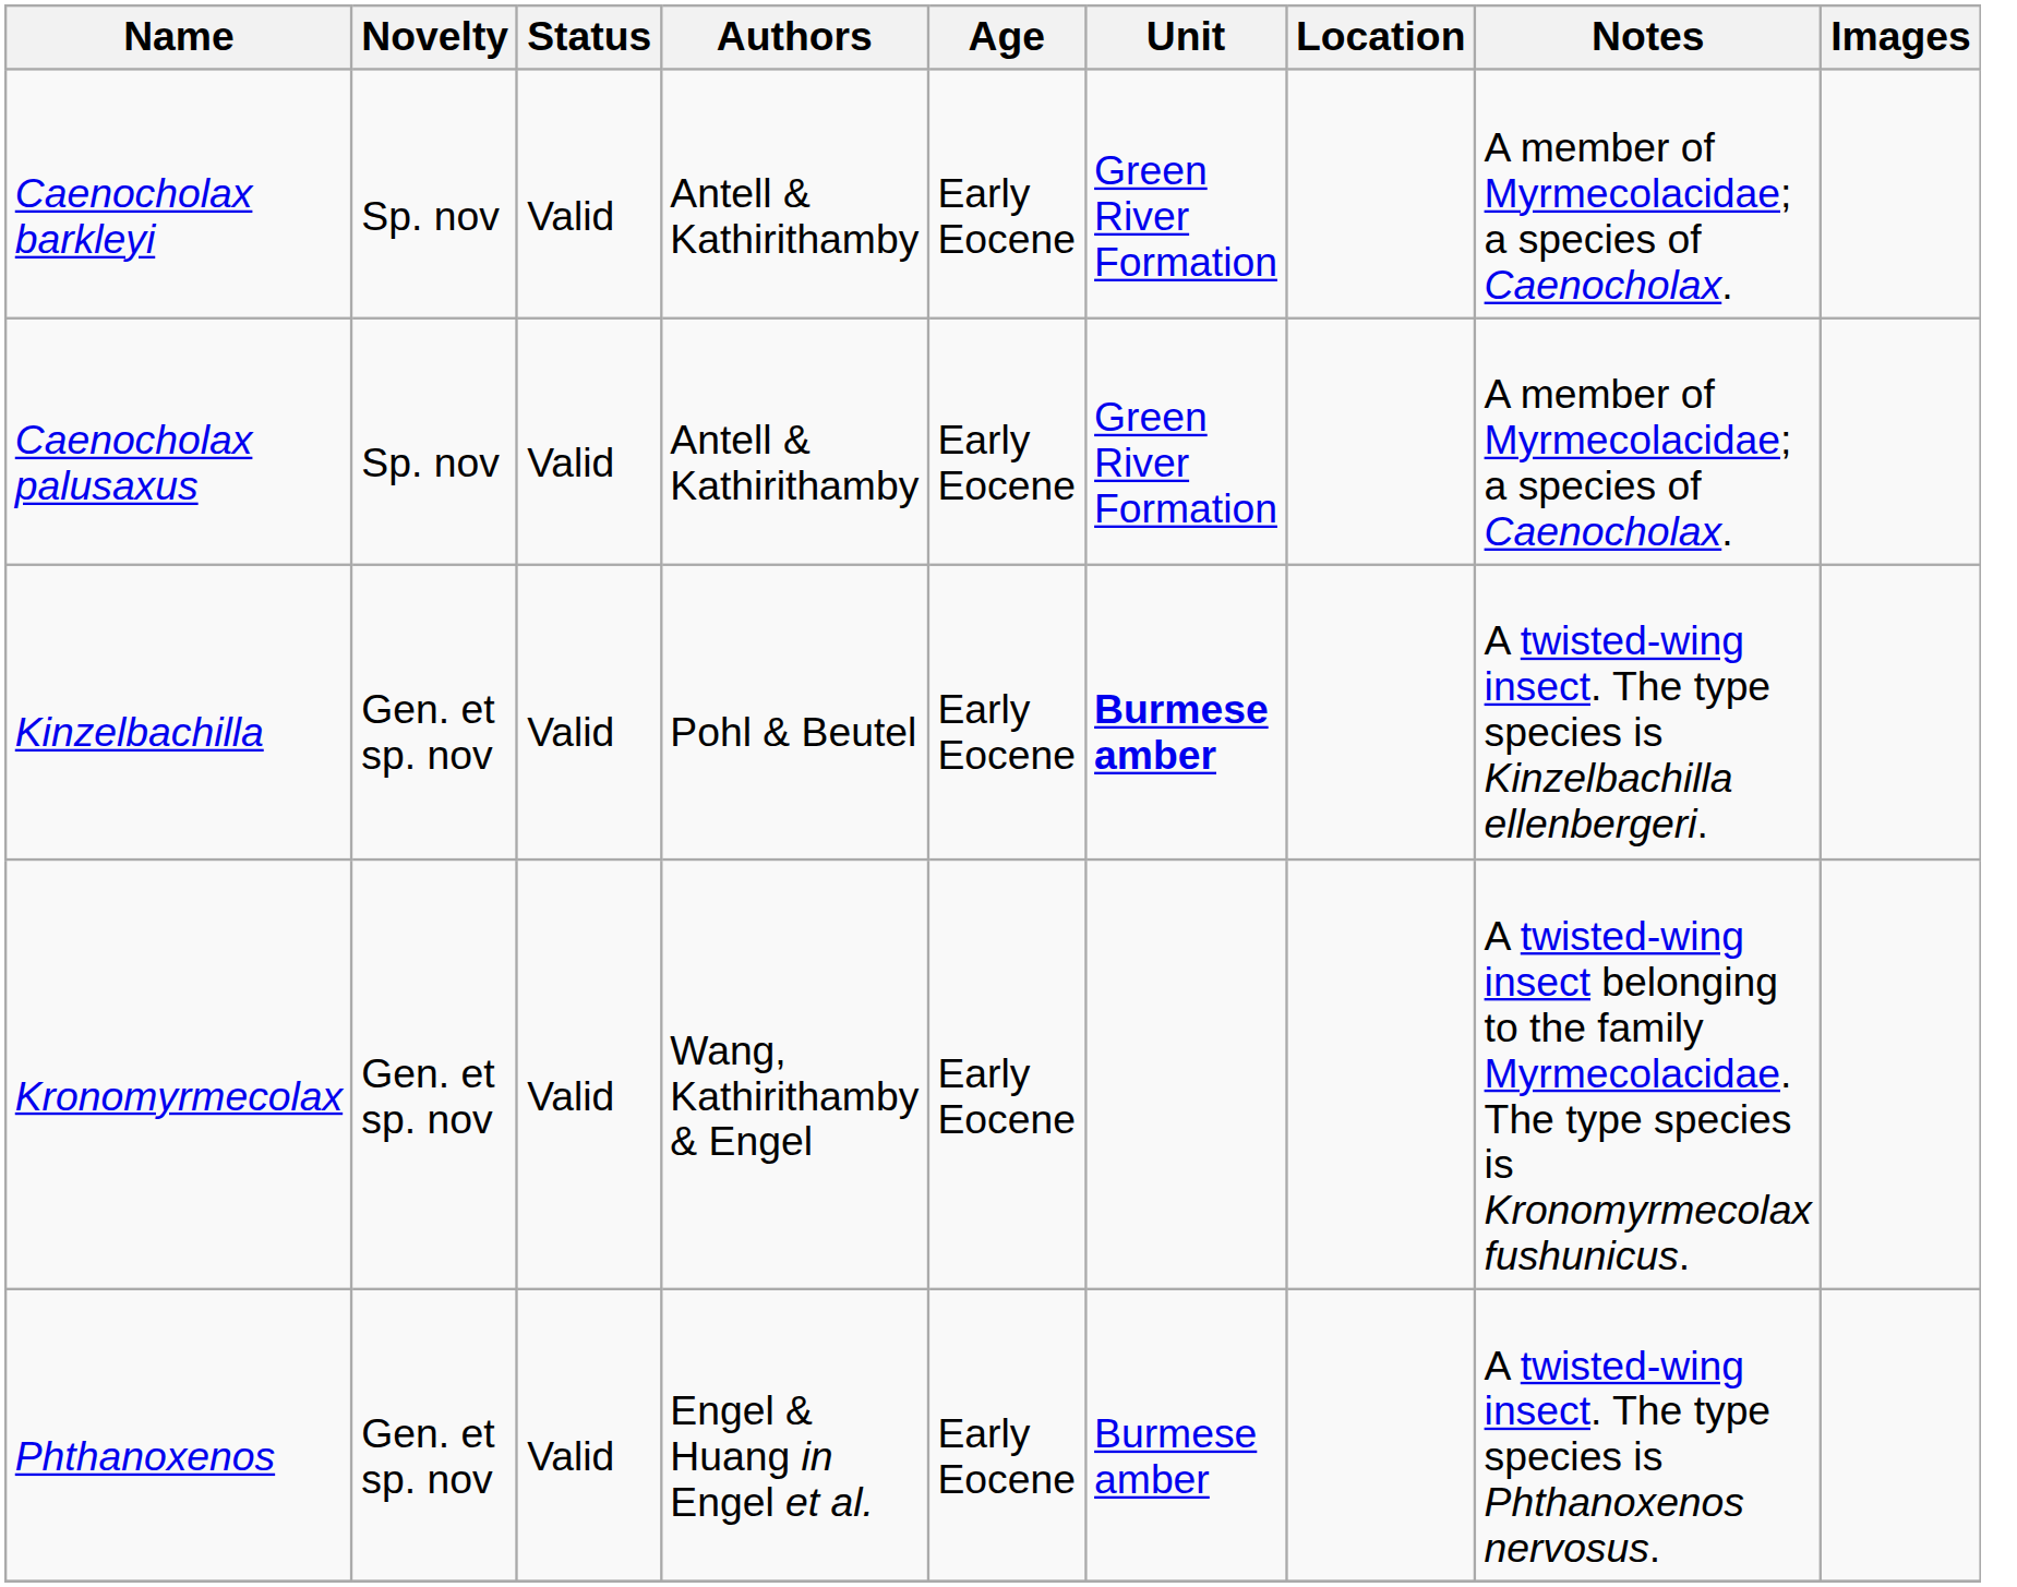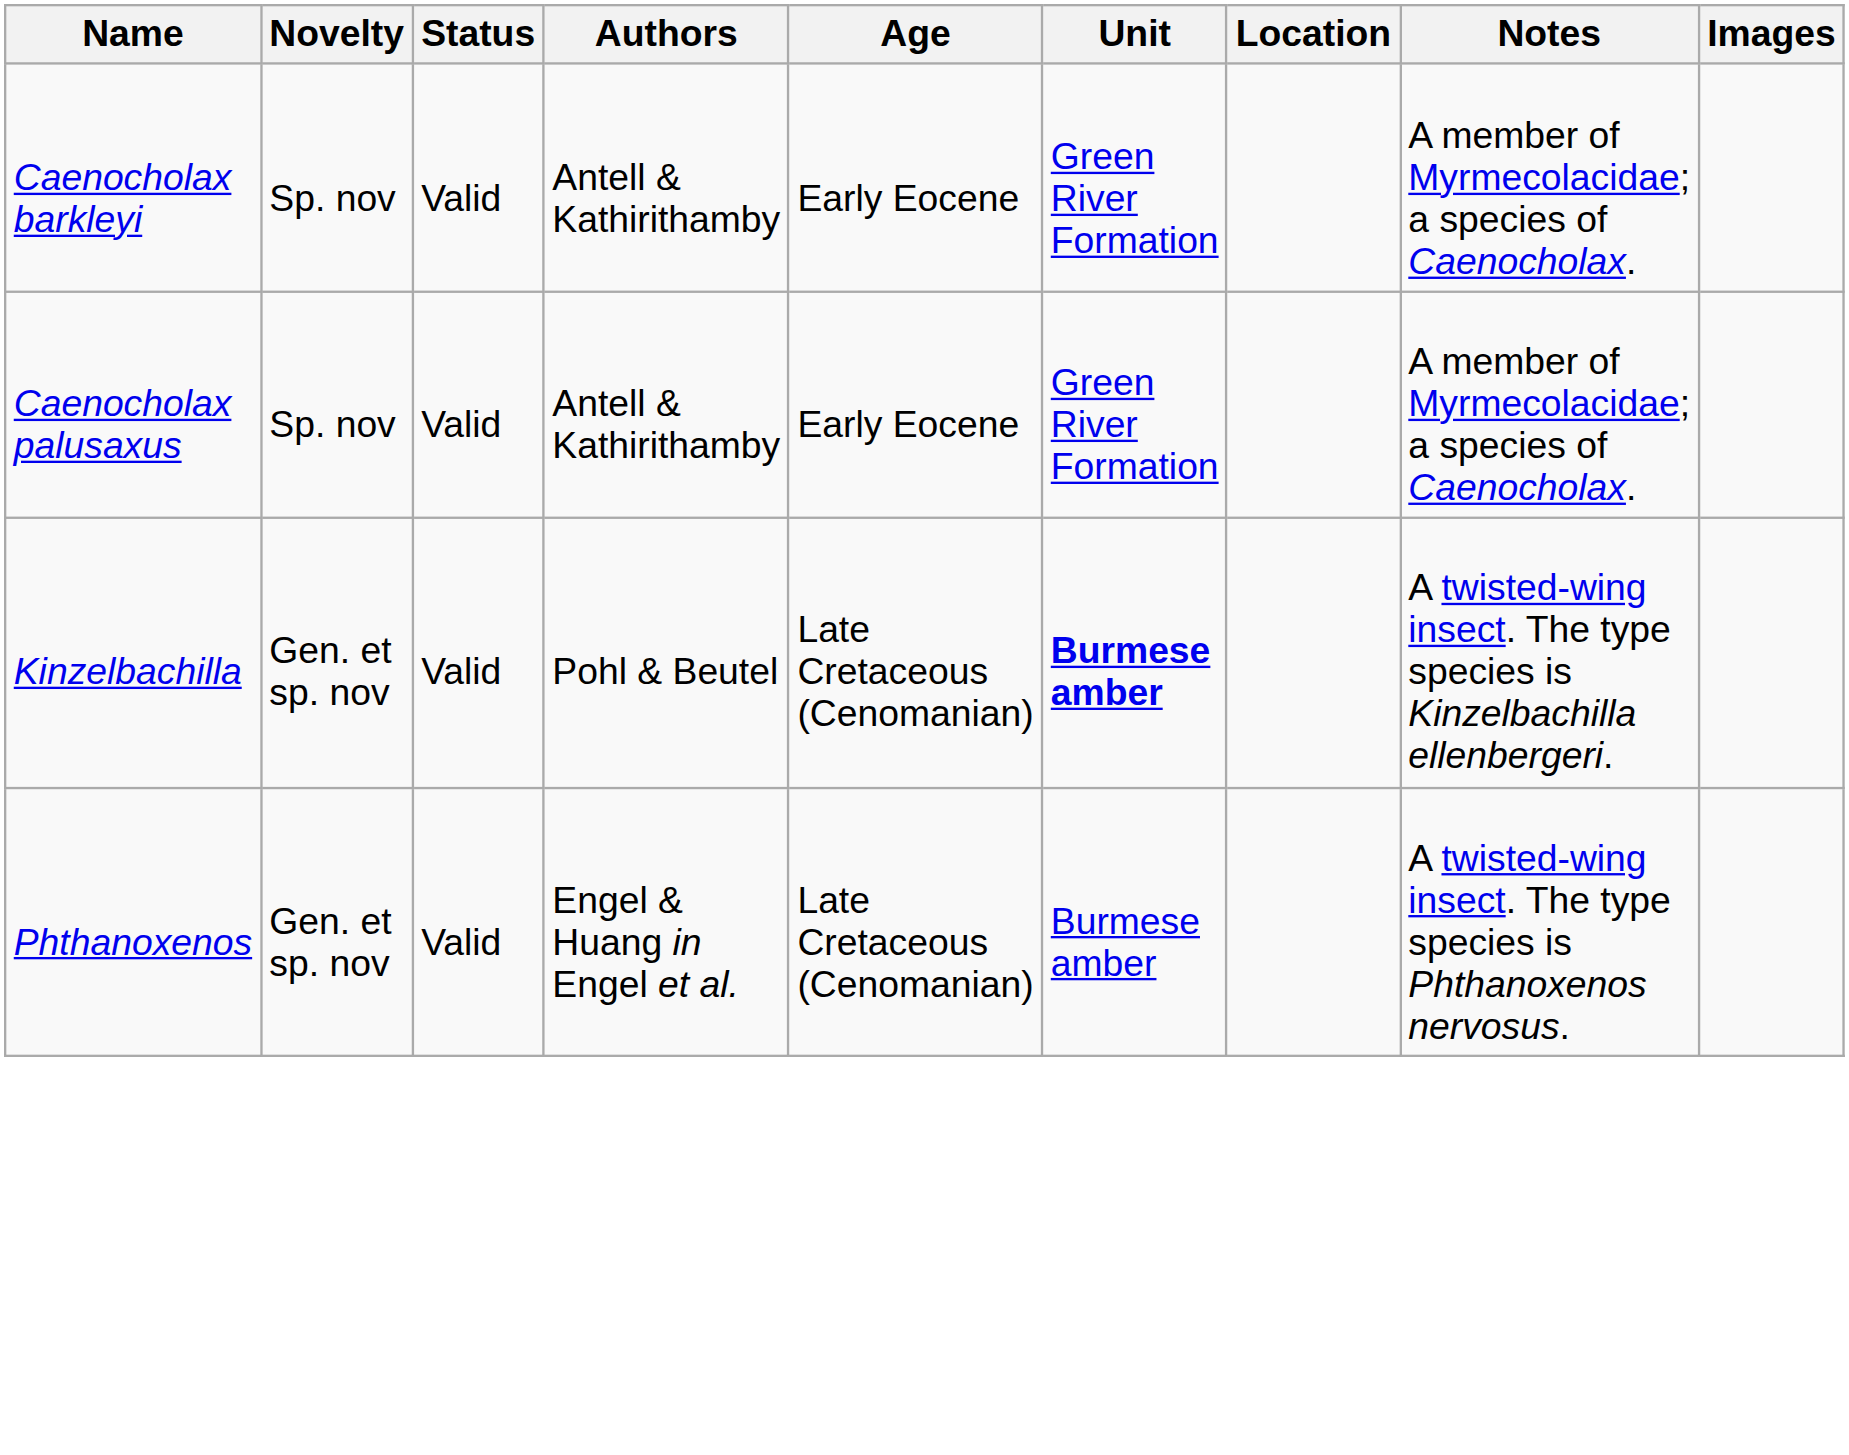Kinzelbachilla | Age: Early Eocene -> Late Cretaceous (Cenomanian)
- row: Kronomyrmecolax | Gen. et sp. nov | Valid | Wang, Kathirithamby & Engel | Early Eocene | A twisted-wing insect belonging to the family Myrmecolacidae. The type species is Kronomyrmecolax fushunicus.
Phthanoxenos | Age: Early Eocene -> Late Cretaceous (Cenomanian)
